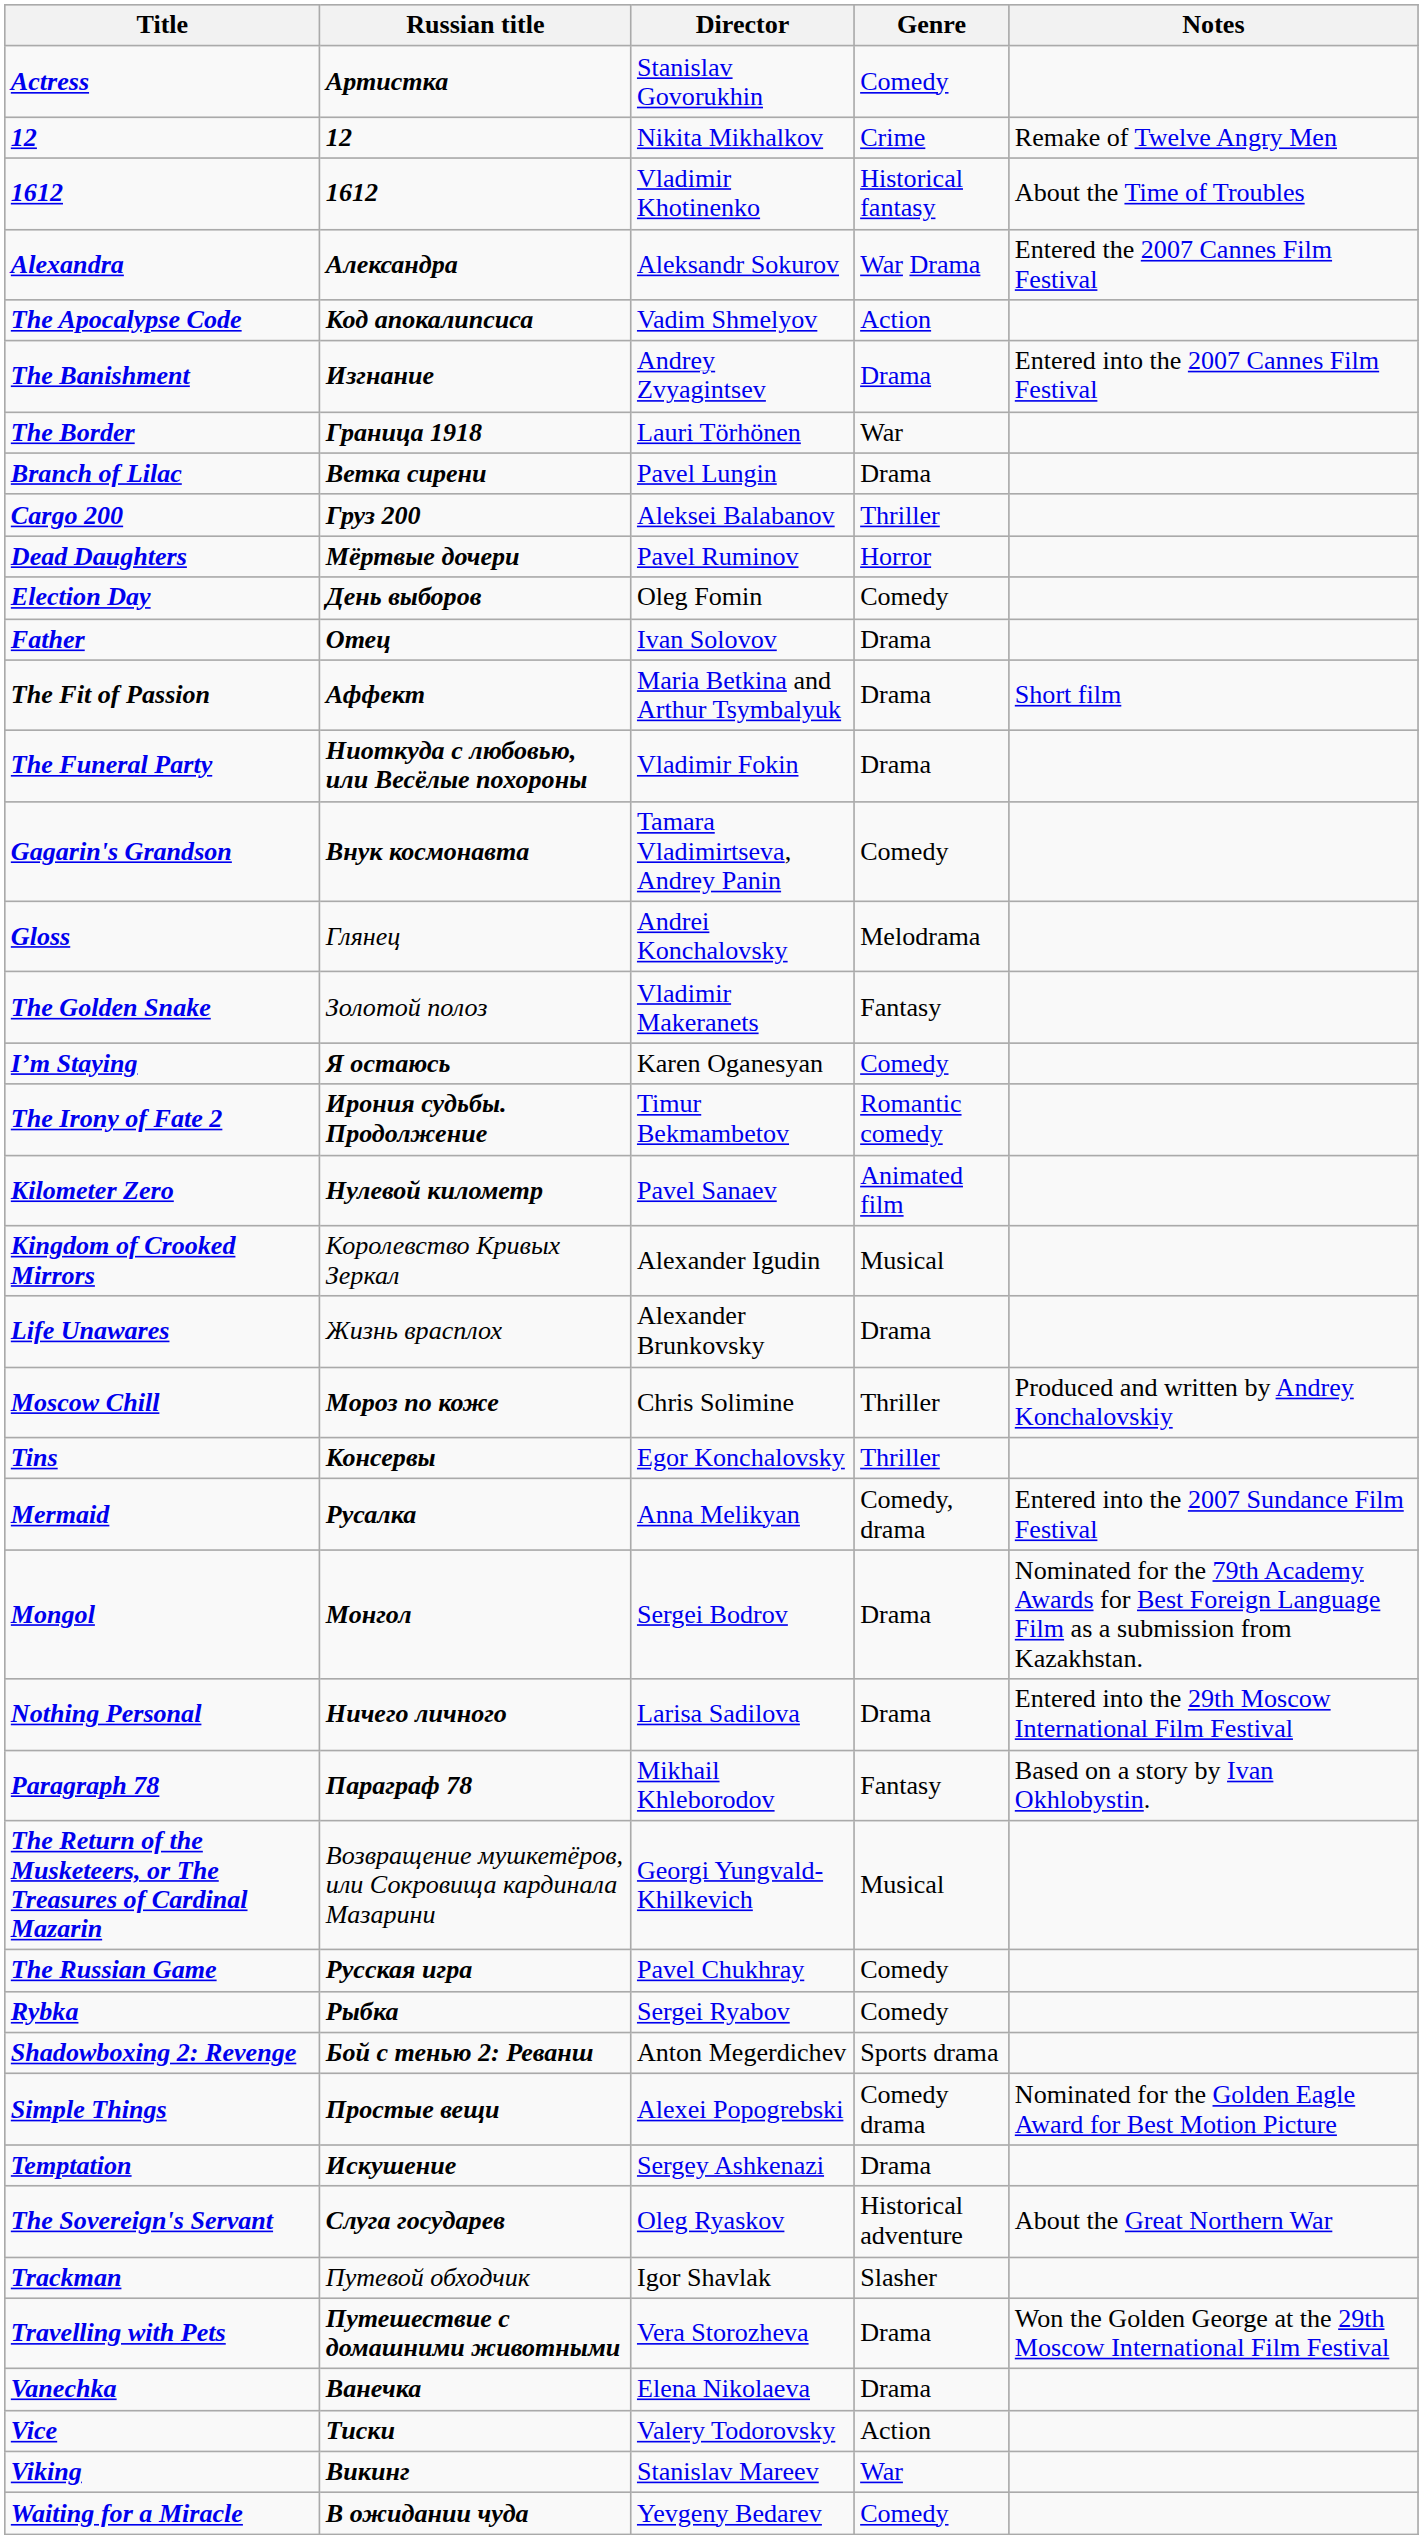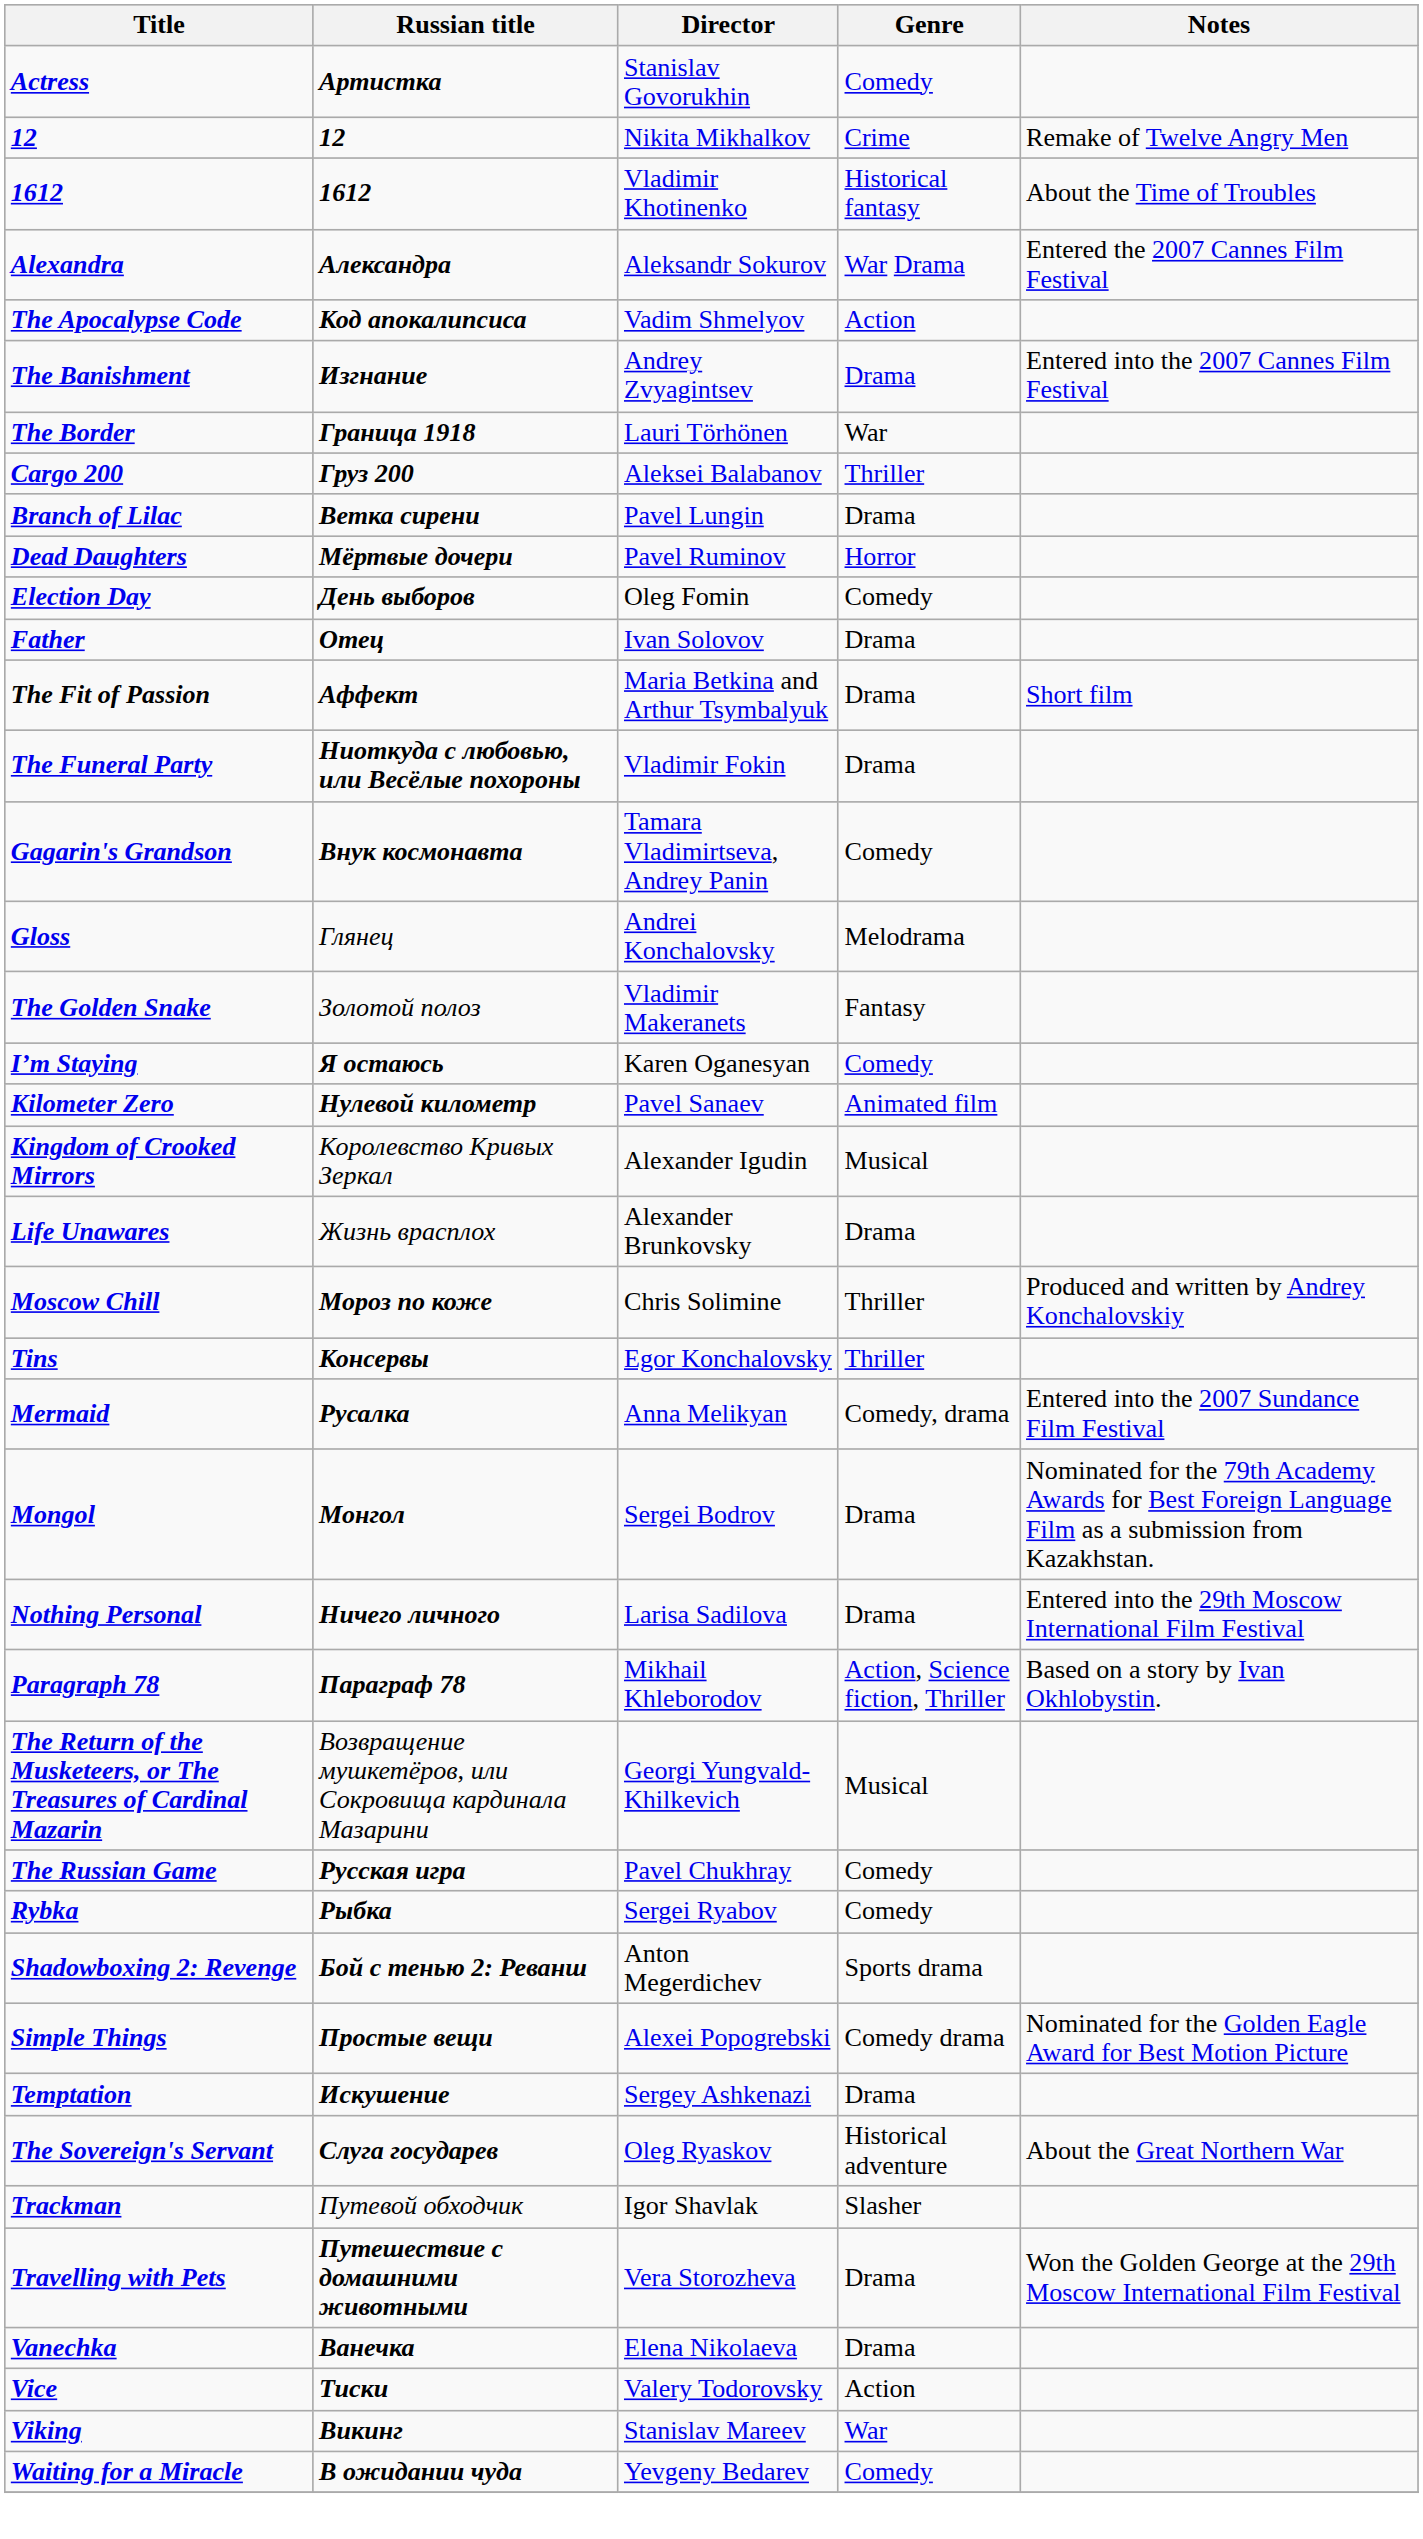rows swapped: Branch of Lilac <-> Cargo 200
- row: The Irony of Fate 2 | Ирония судьбы. Продолжение | Timur Bekmambetov | Romantic comedy
Paragraph 78 | Genre: Fantasy -> Action, Science fiction, Thriller
